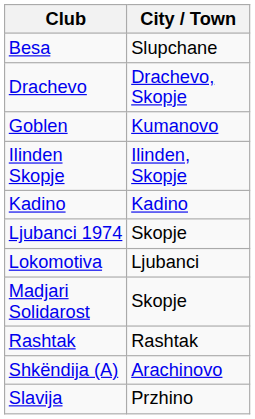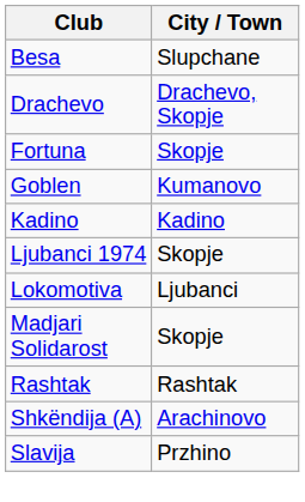+ row: Fortuna | Skopje
- row: Ilinden Skopje | Ilinden, Skopje
